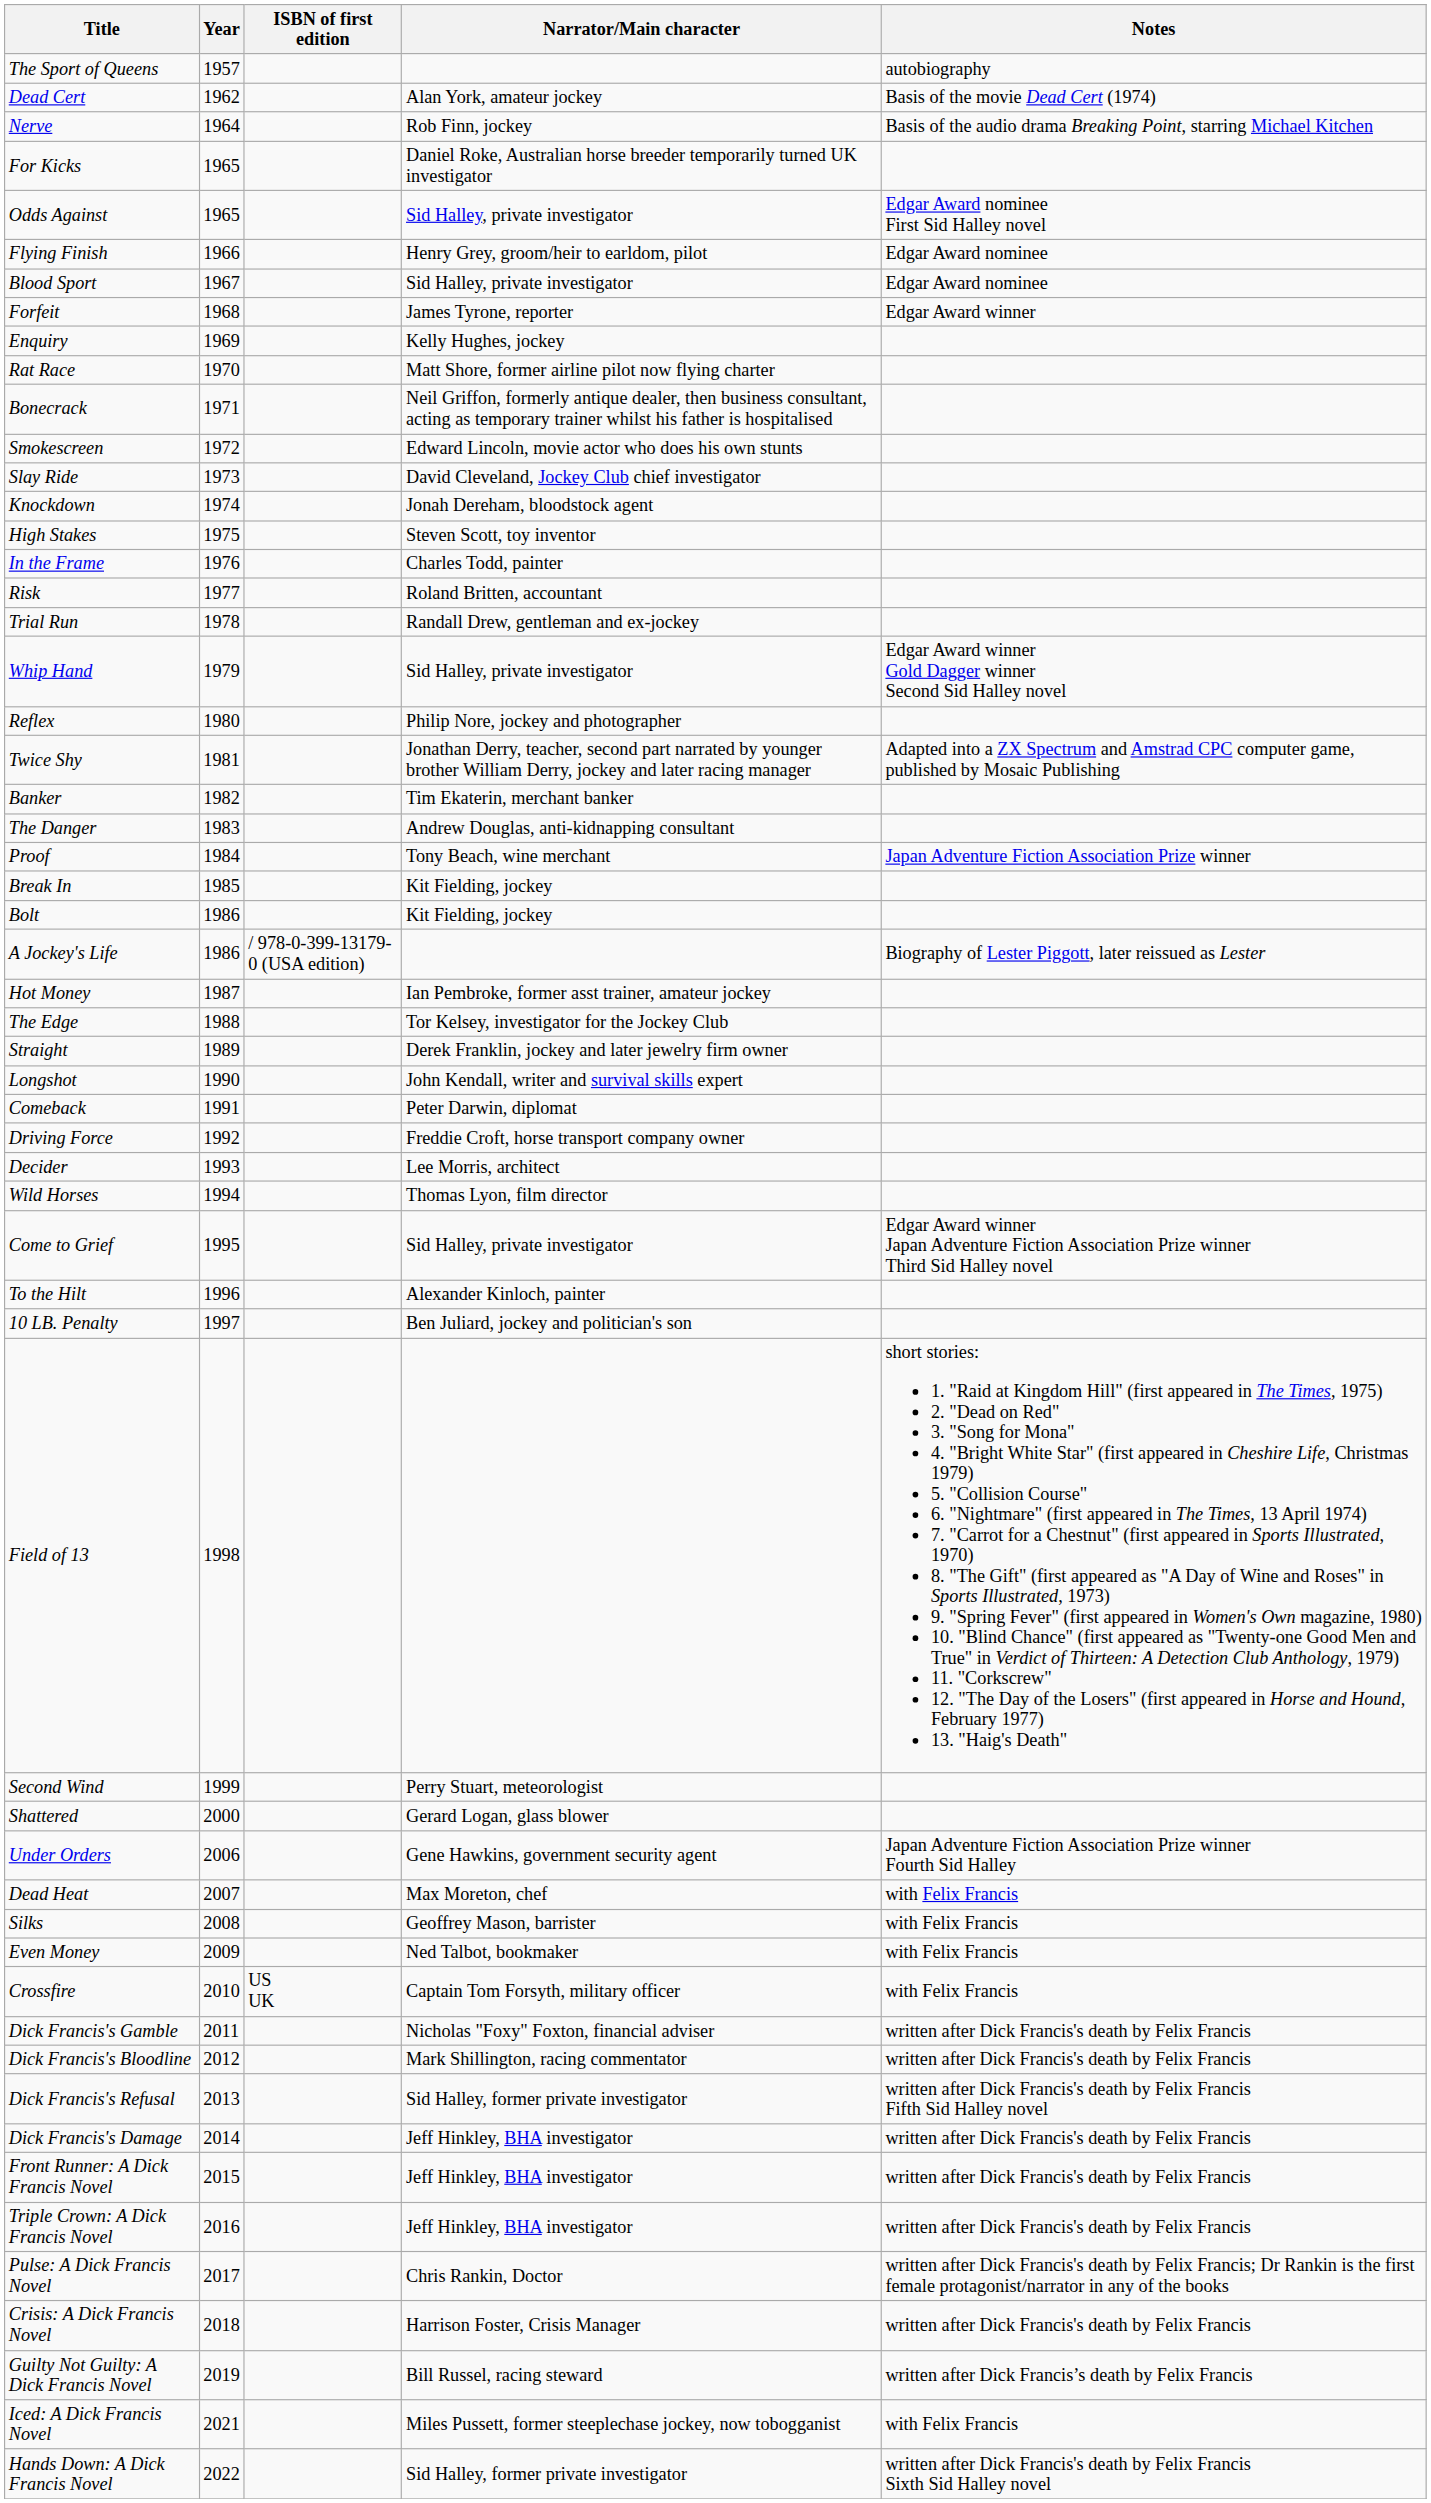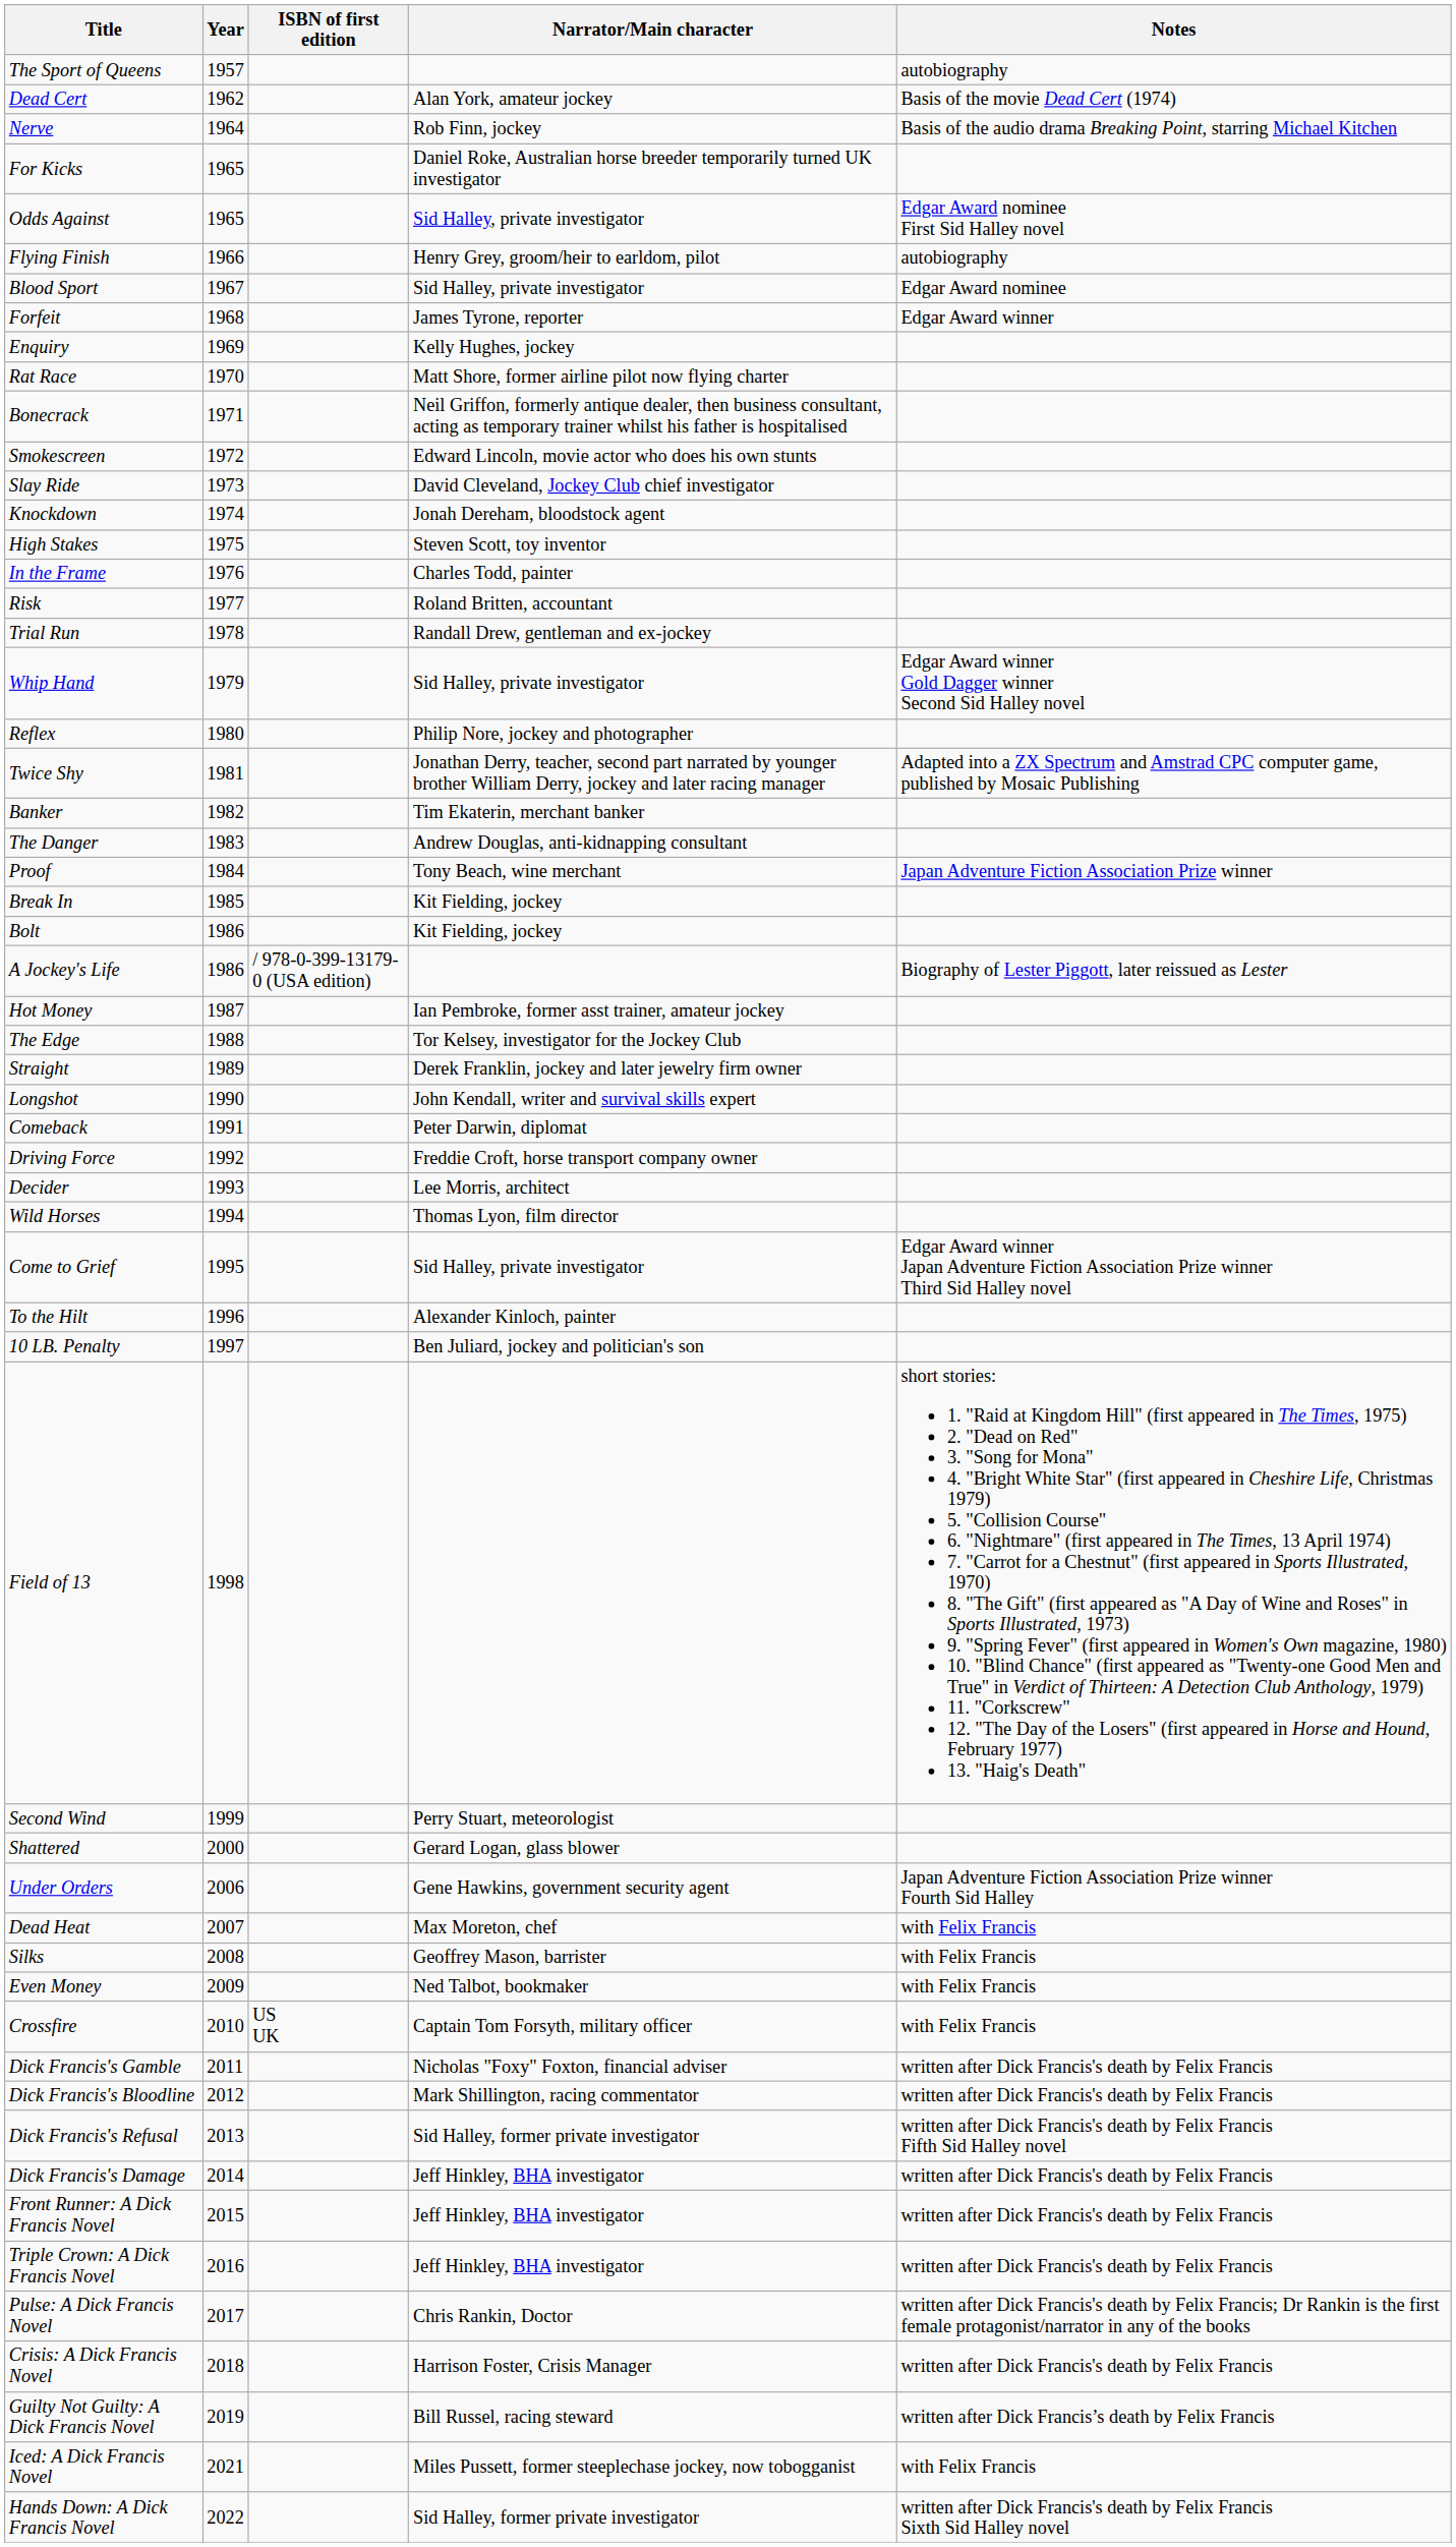Flying Finish | Notes: Edgar Award nominee -> autobiography
